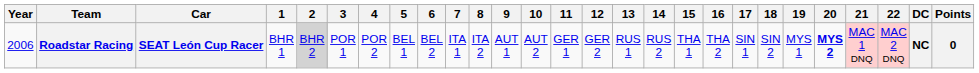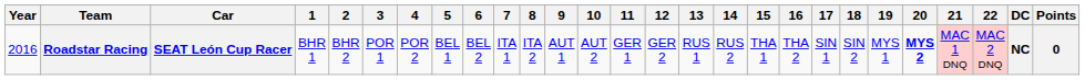Roadstar Racing | Year: 2006 -> 2016
Roadstar Racing | 2: lightgrey background -> no background
